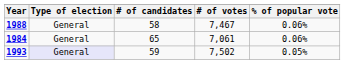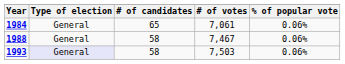rows swapped: 1984 <-> 1988
1993 | # of candidates: 59 -> 58
1993 | # of votes: 7,502 -> 7,503
1993 | % of popular vote: 0.05% -> 0.06%
